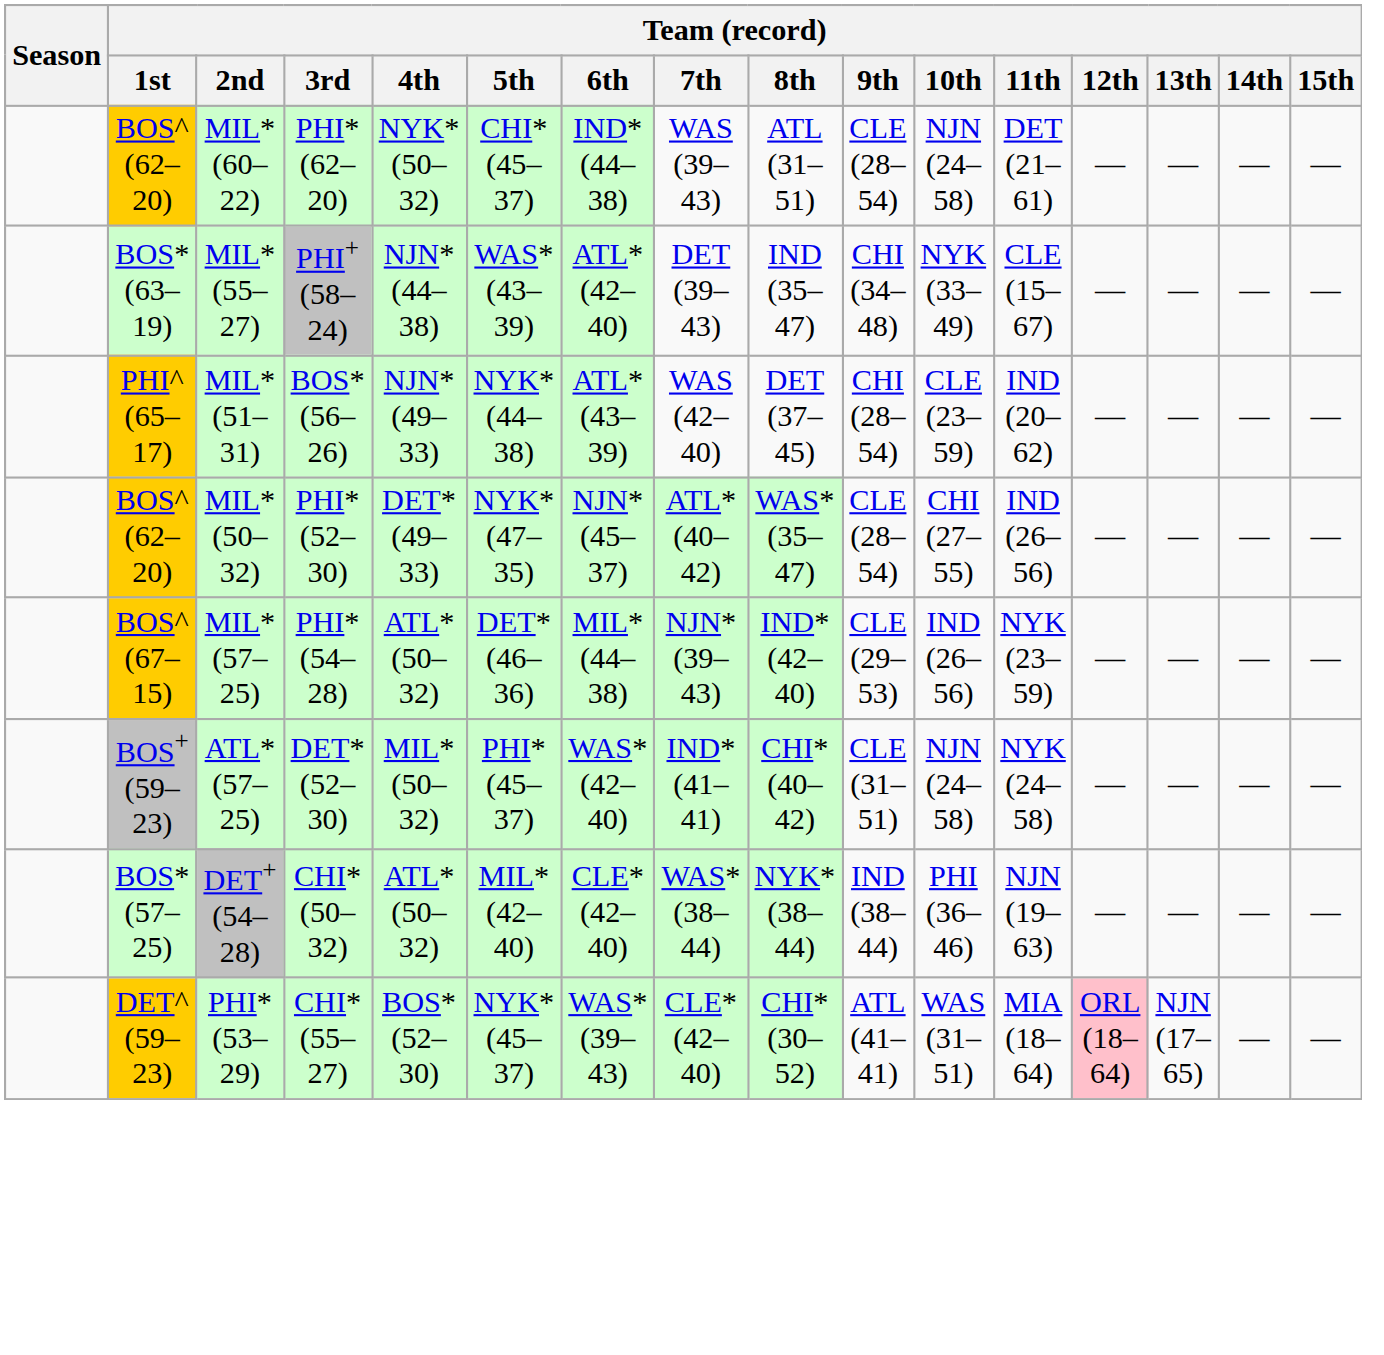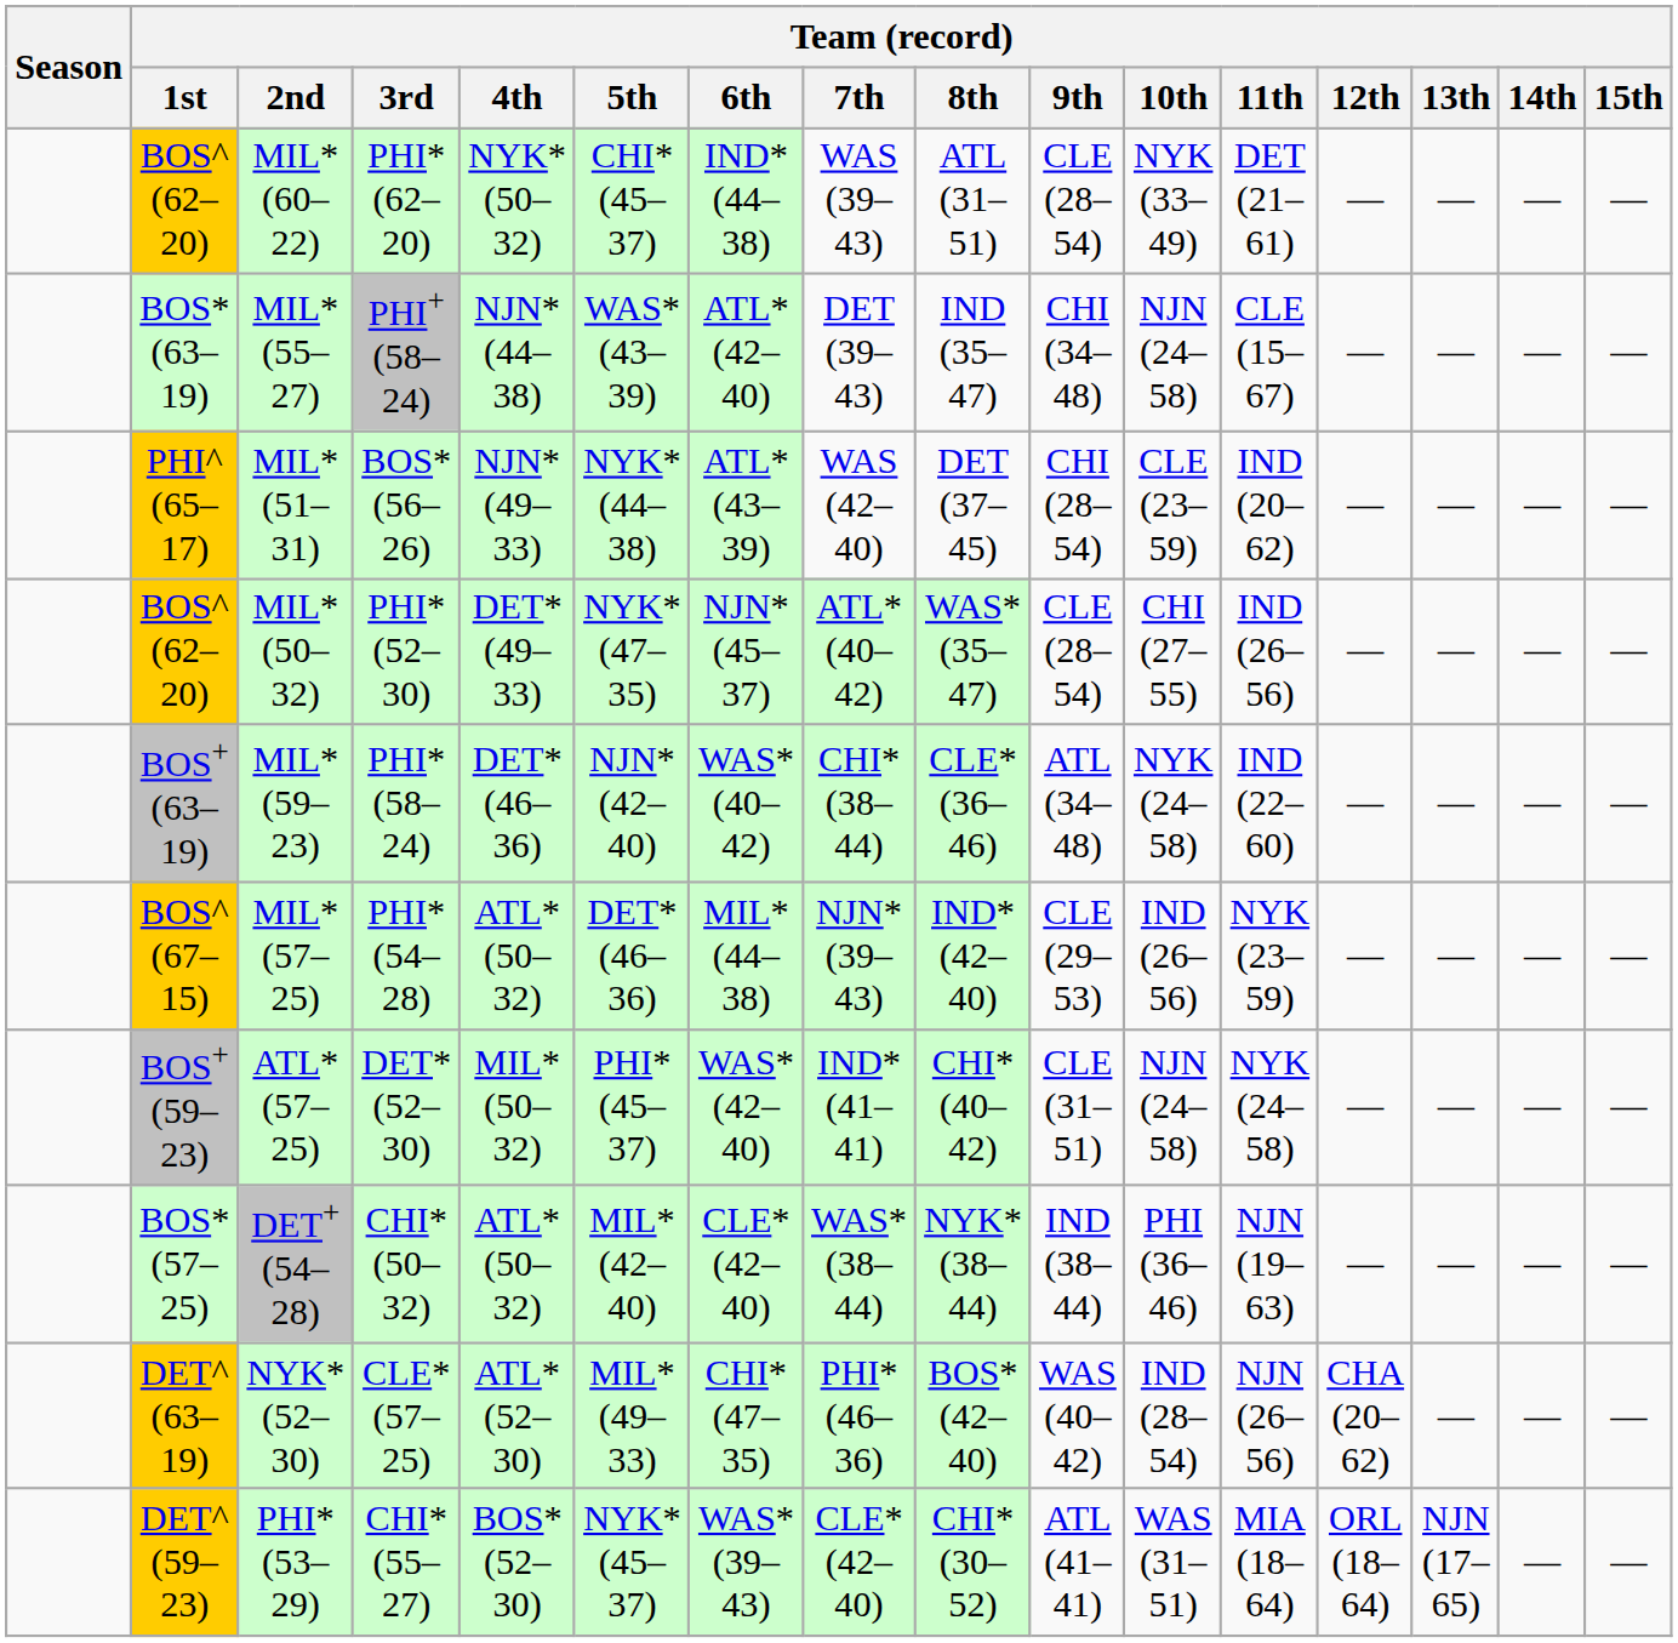MIL* (60–22) | Team (record) / 10th: NJN (24–58) -> NYK (33–49)
MIL* (55–27) | Team (record) / 10th: NYK (33–49) -> NJN (24–58)
+ row: BOS+ (63–19) | MIL* (59–23) | PHI* (58–24) | DET* (46–36) | NJN* (42–40) | WAS* (40–42) | CHI* (38–44) | CLE* (36–46) | ATL (34–48) | NYK (24–58) | IND (22–60) | — | — | — | —
+ row: DET^ (63–19) | NYK* (52–30) | CLE* (57–25) | ATL* (52–30) | MIL* (49–33) | CHI* (47–35) | PHI* (46–36) | BOS* (42–40) | WAS (40–42) | IND (28–54) | NJN (26–56) | CHA (20–62) | — | — | —
PHI* (53–29) | Team (record) / 12th: pink background -> no background
